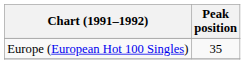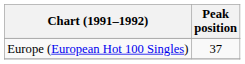Europe (European Hot 100 Singles) | Peak position: 35 -> 37
